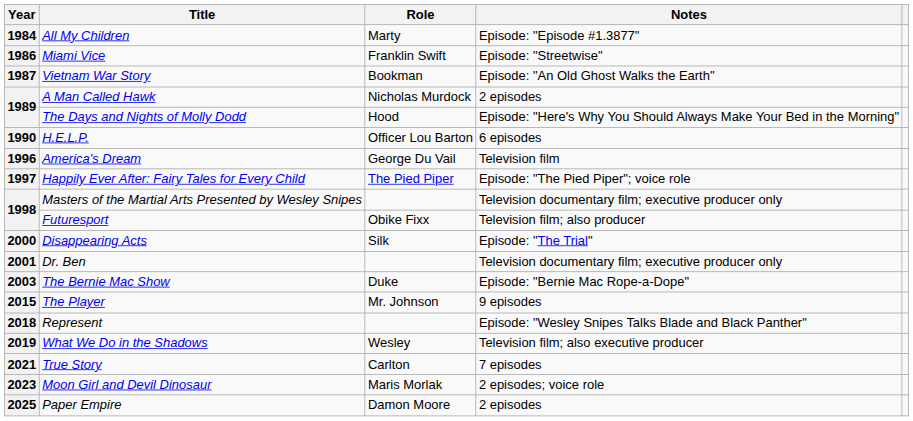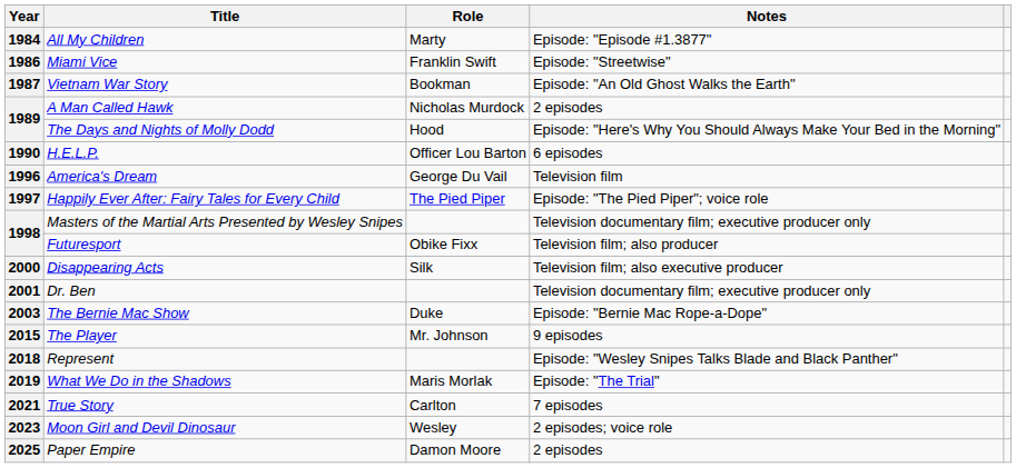Disappearing Acts | Notes: Episode: "The Trial" -> Television film; also executive producer
What We Do in the Shadows | Role: Wesley -> Maris Morlak
What We Do in the Shadows | Notes: Television film; also executive producer -> Episode: "The Trial"
Moon Girl and Devil Dinosaur | Role: Maris Morlak -> Wesley
